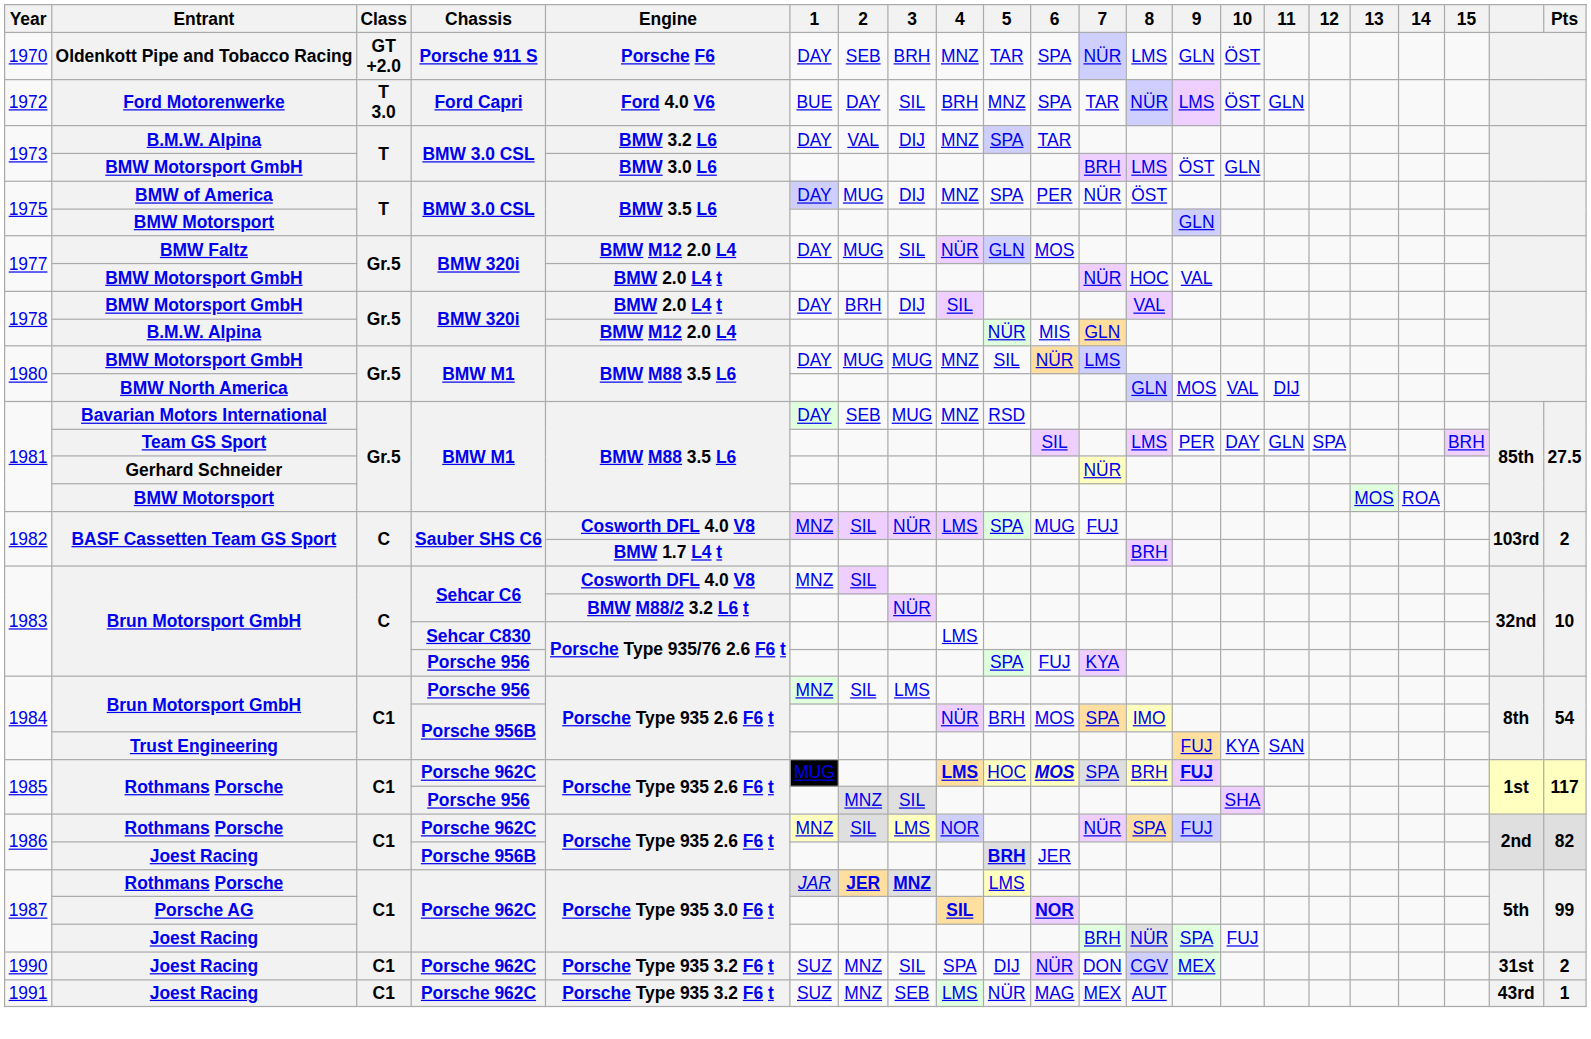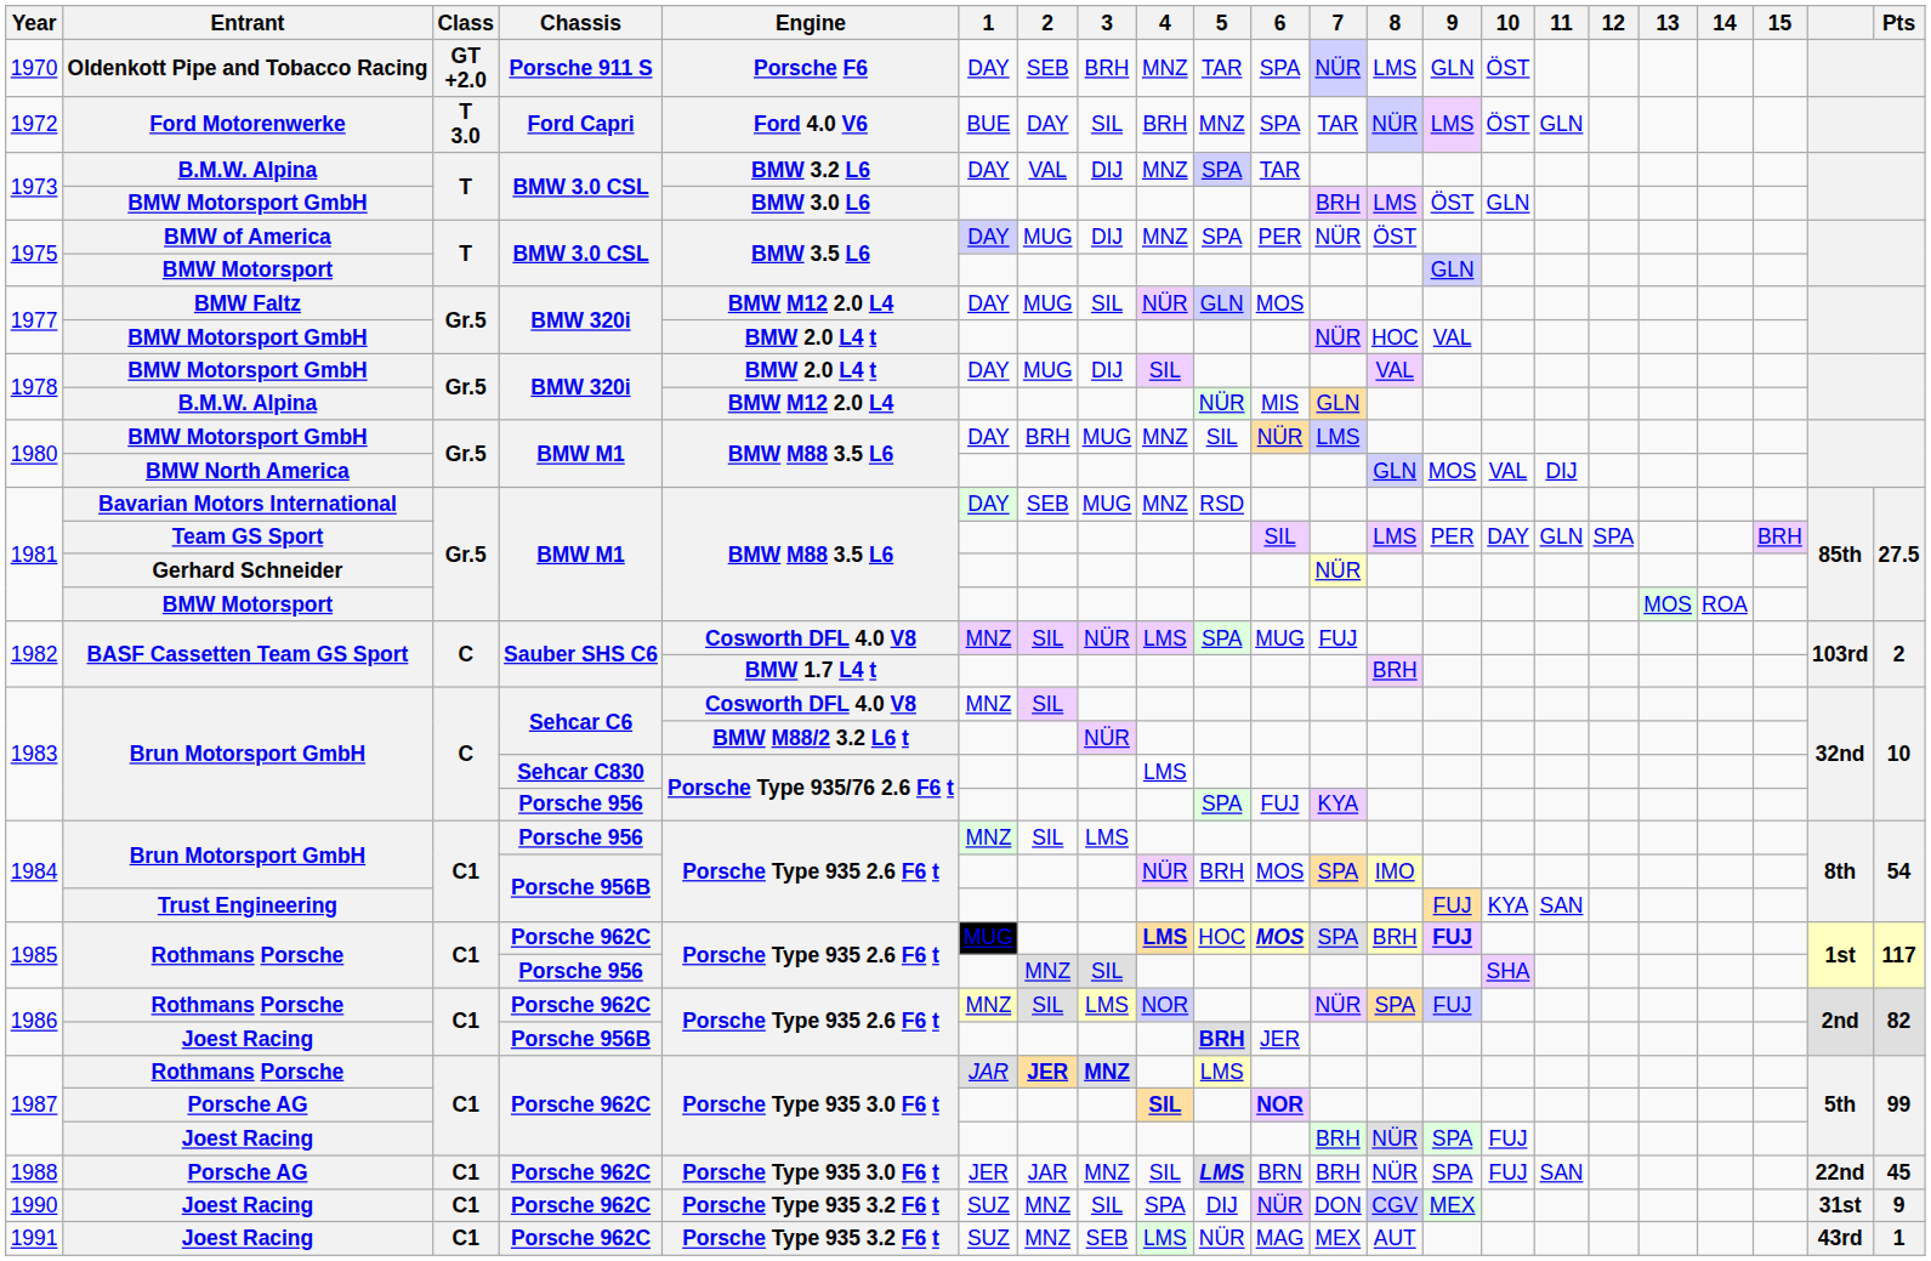1978 / BMW Motorsport GmbH | 2: BRH -> MUG
1980 / BMW Motorsport GmbH | 2: MUG -> BRH
+ row: 1988 | Porsche AG | C1 | Porsche 962C | Porsche Type 935 3.0 F6 t | JER | JAR | MNZ | SIL | LMS | BRN | BRH | NÜR | SPA | FUJ | SAN | 22nd | 45
1990 | Pts: 2 -> 9
